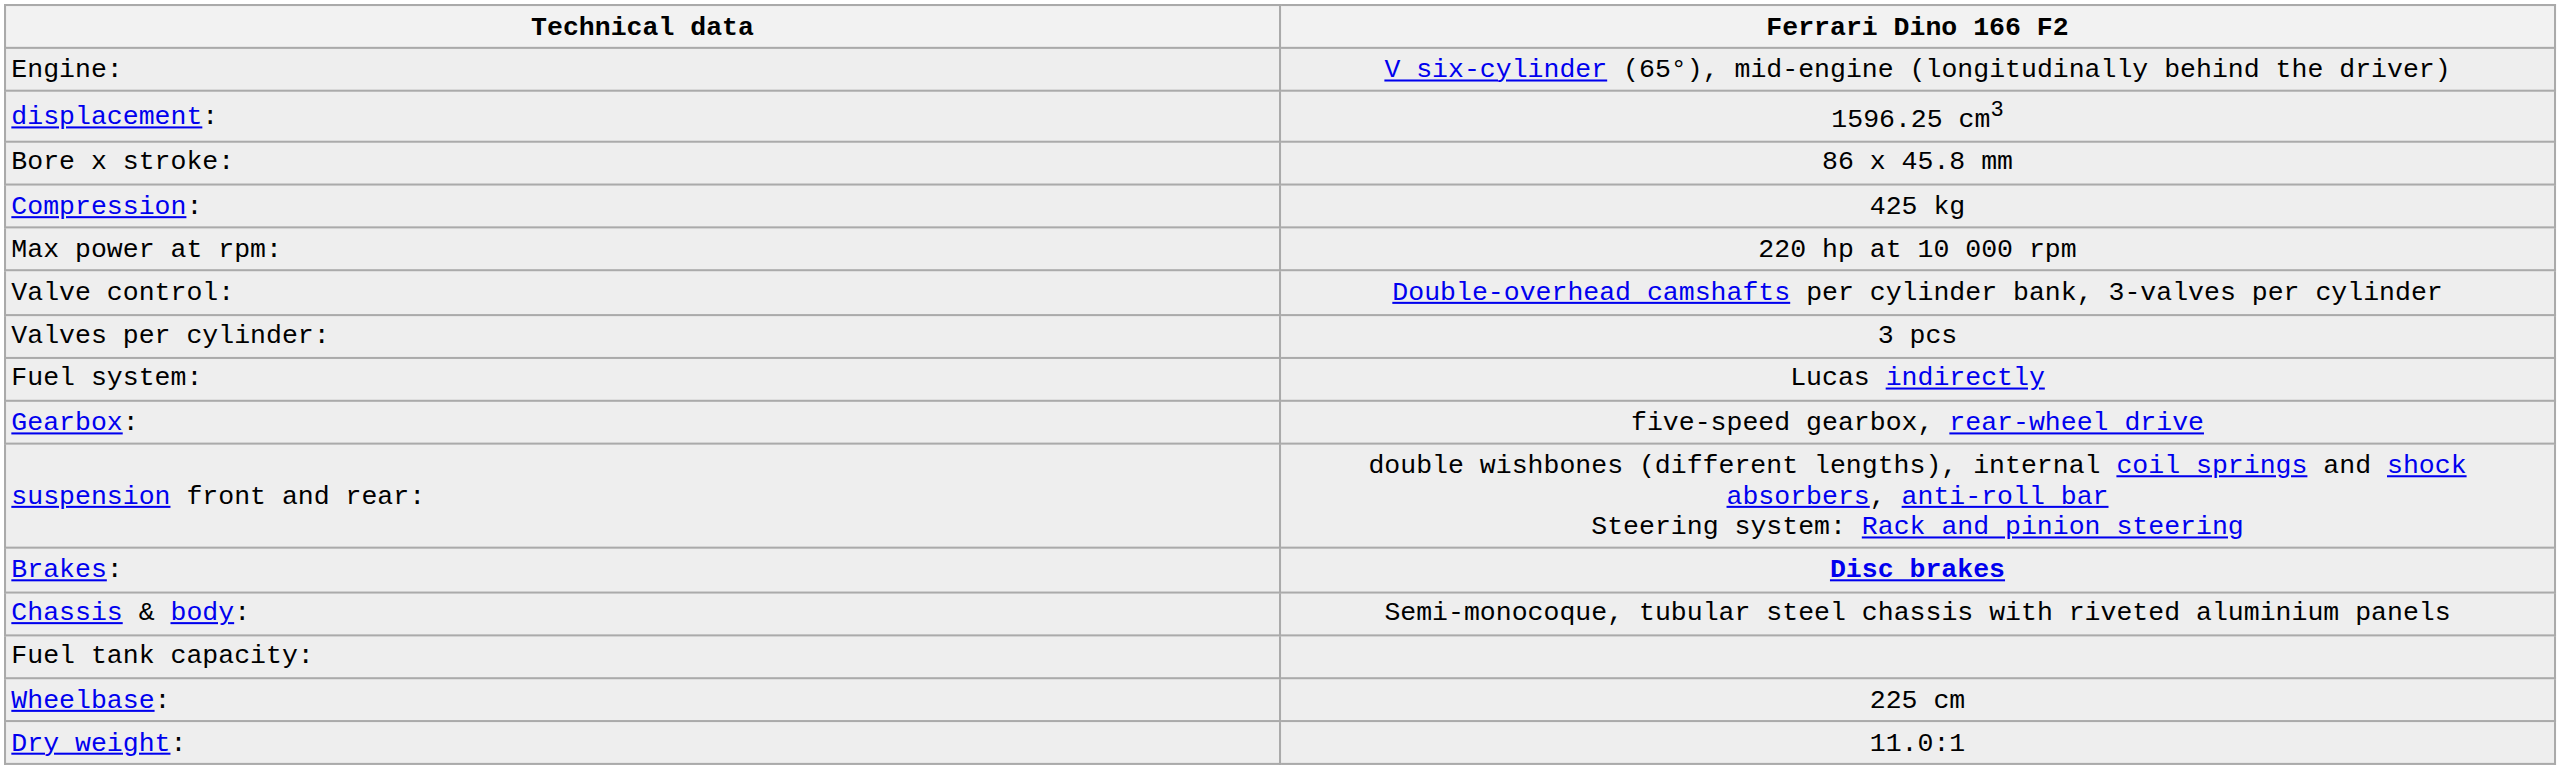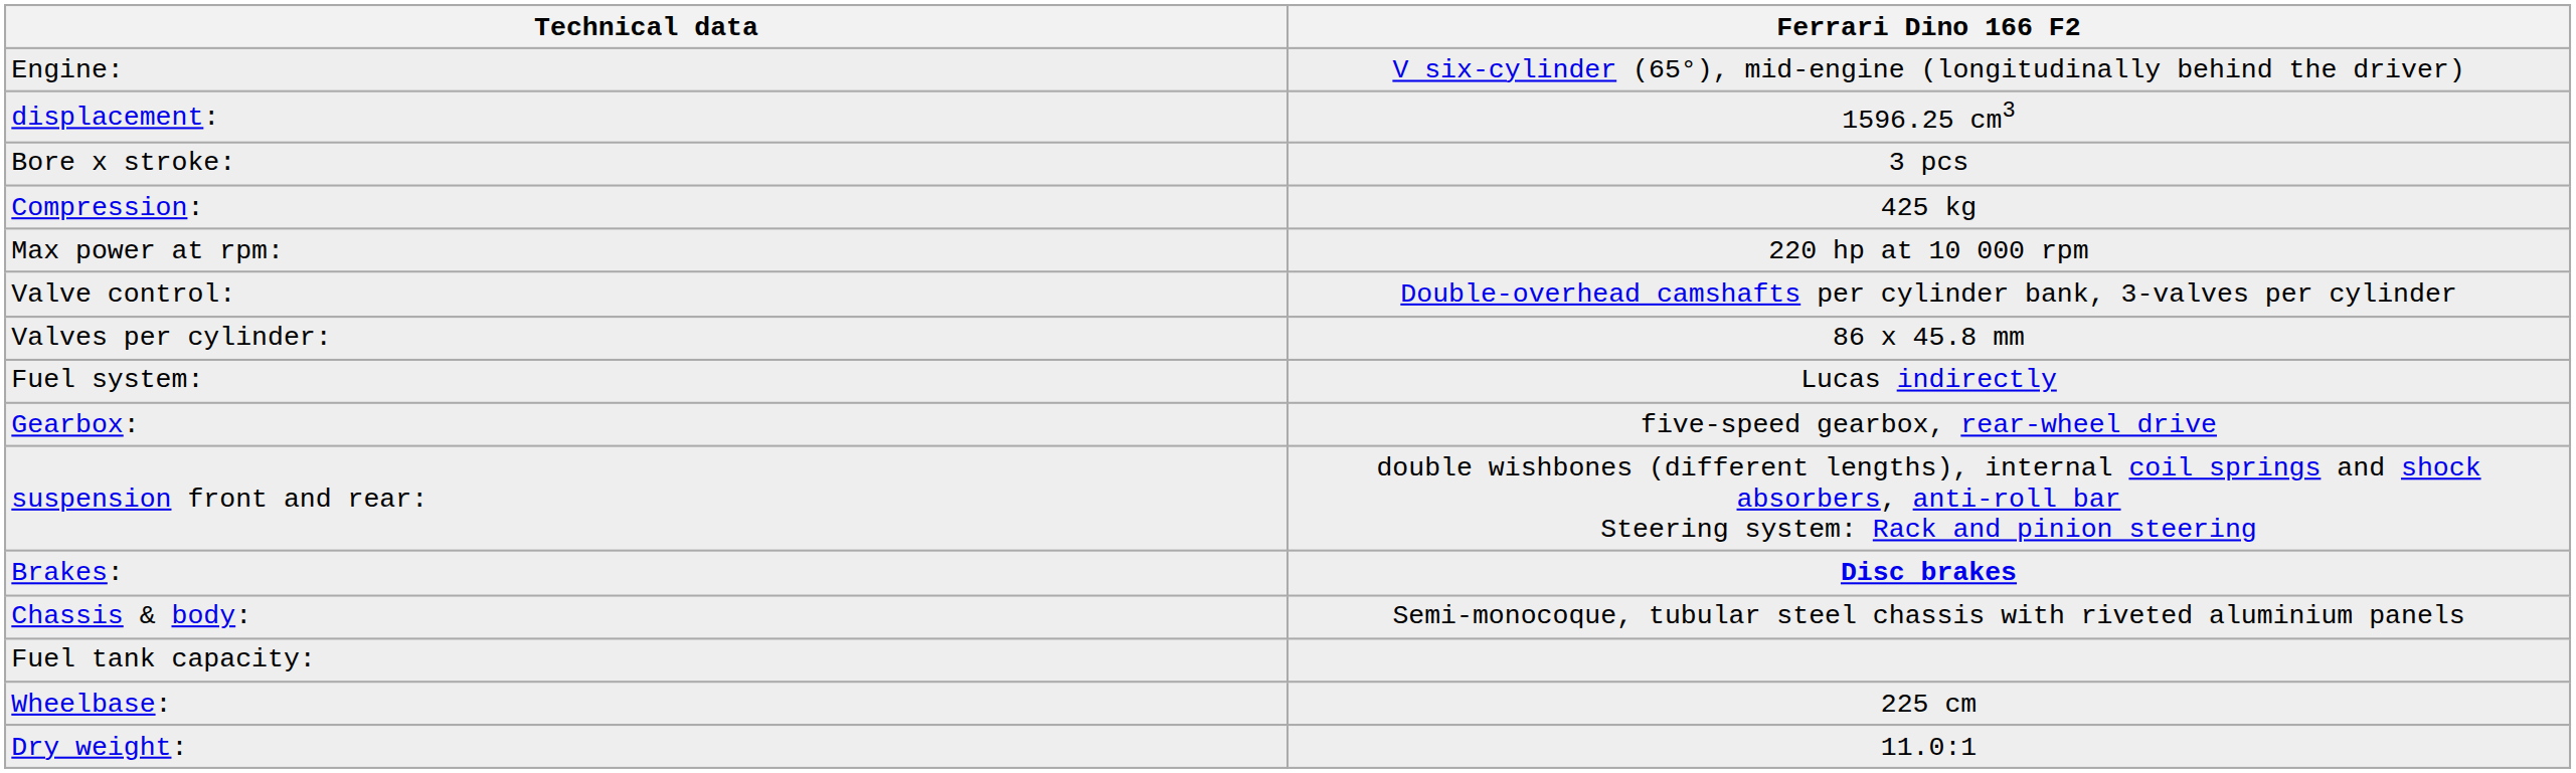Bore x stroke: | Ferrari Dino 166 F2: 86 x 45.8 mm -> 3 pcs
Valves per cylinder: | Ferrari Dino 166 F2: 3 pcs -> 86 x 45.8 mm
